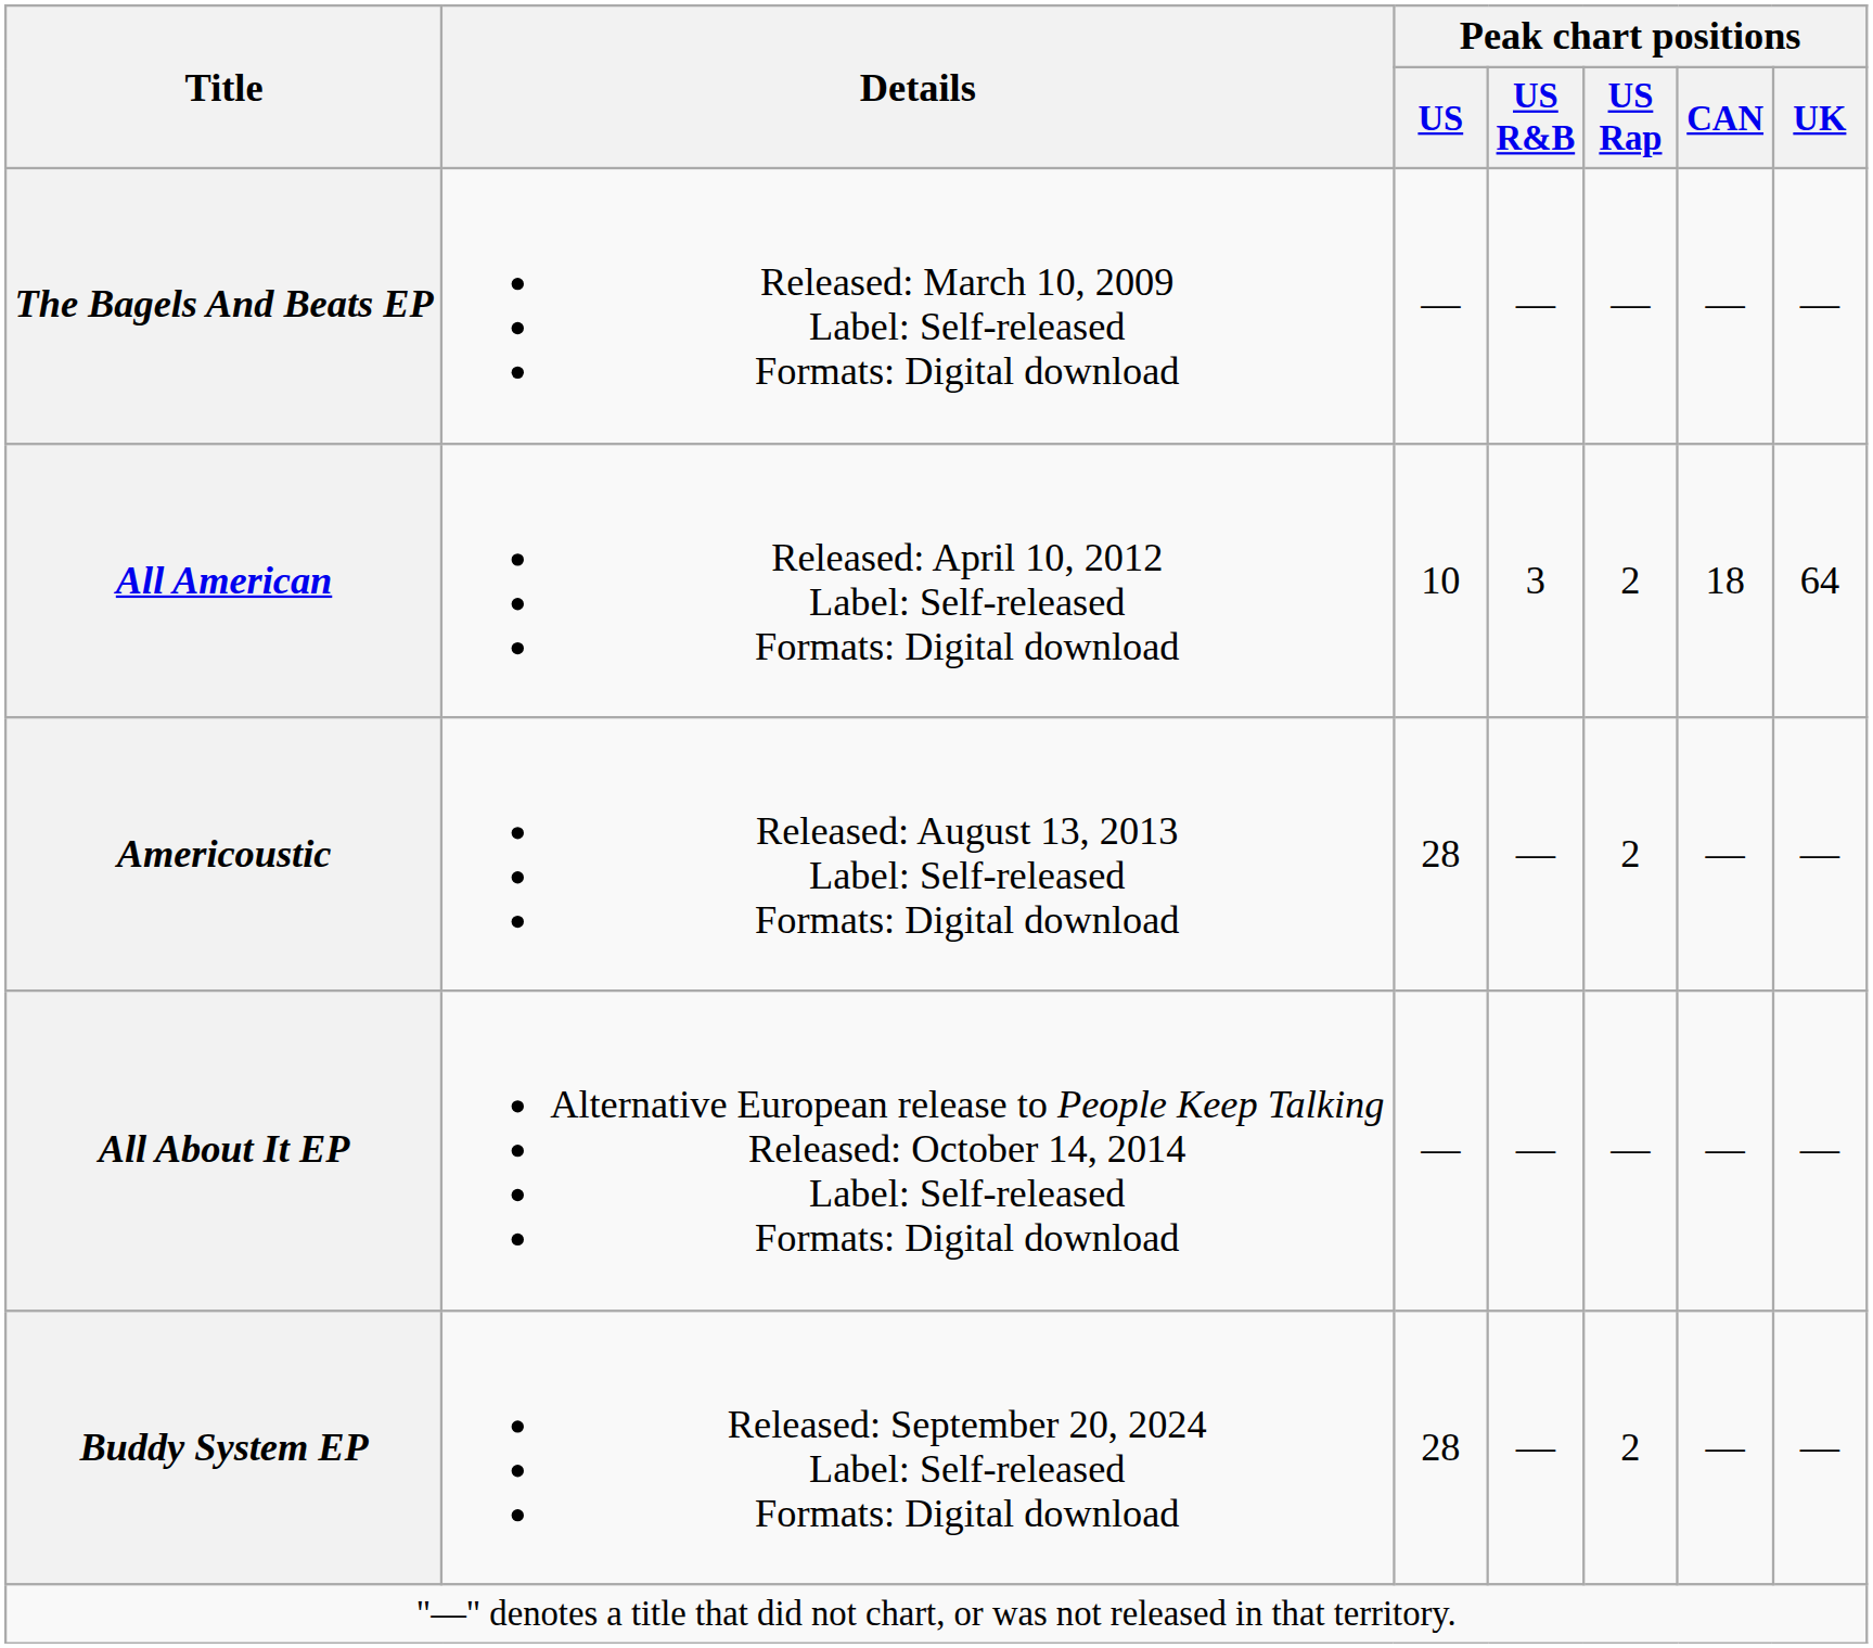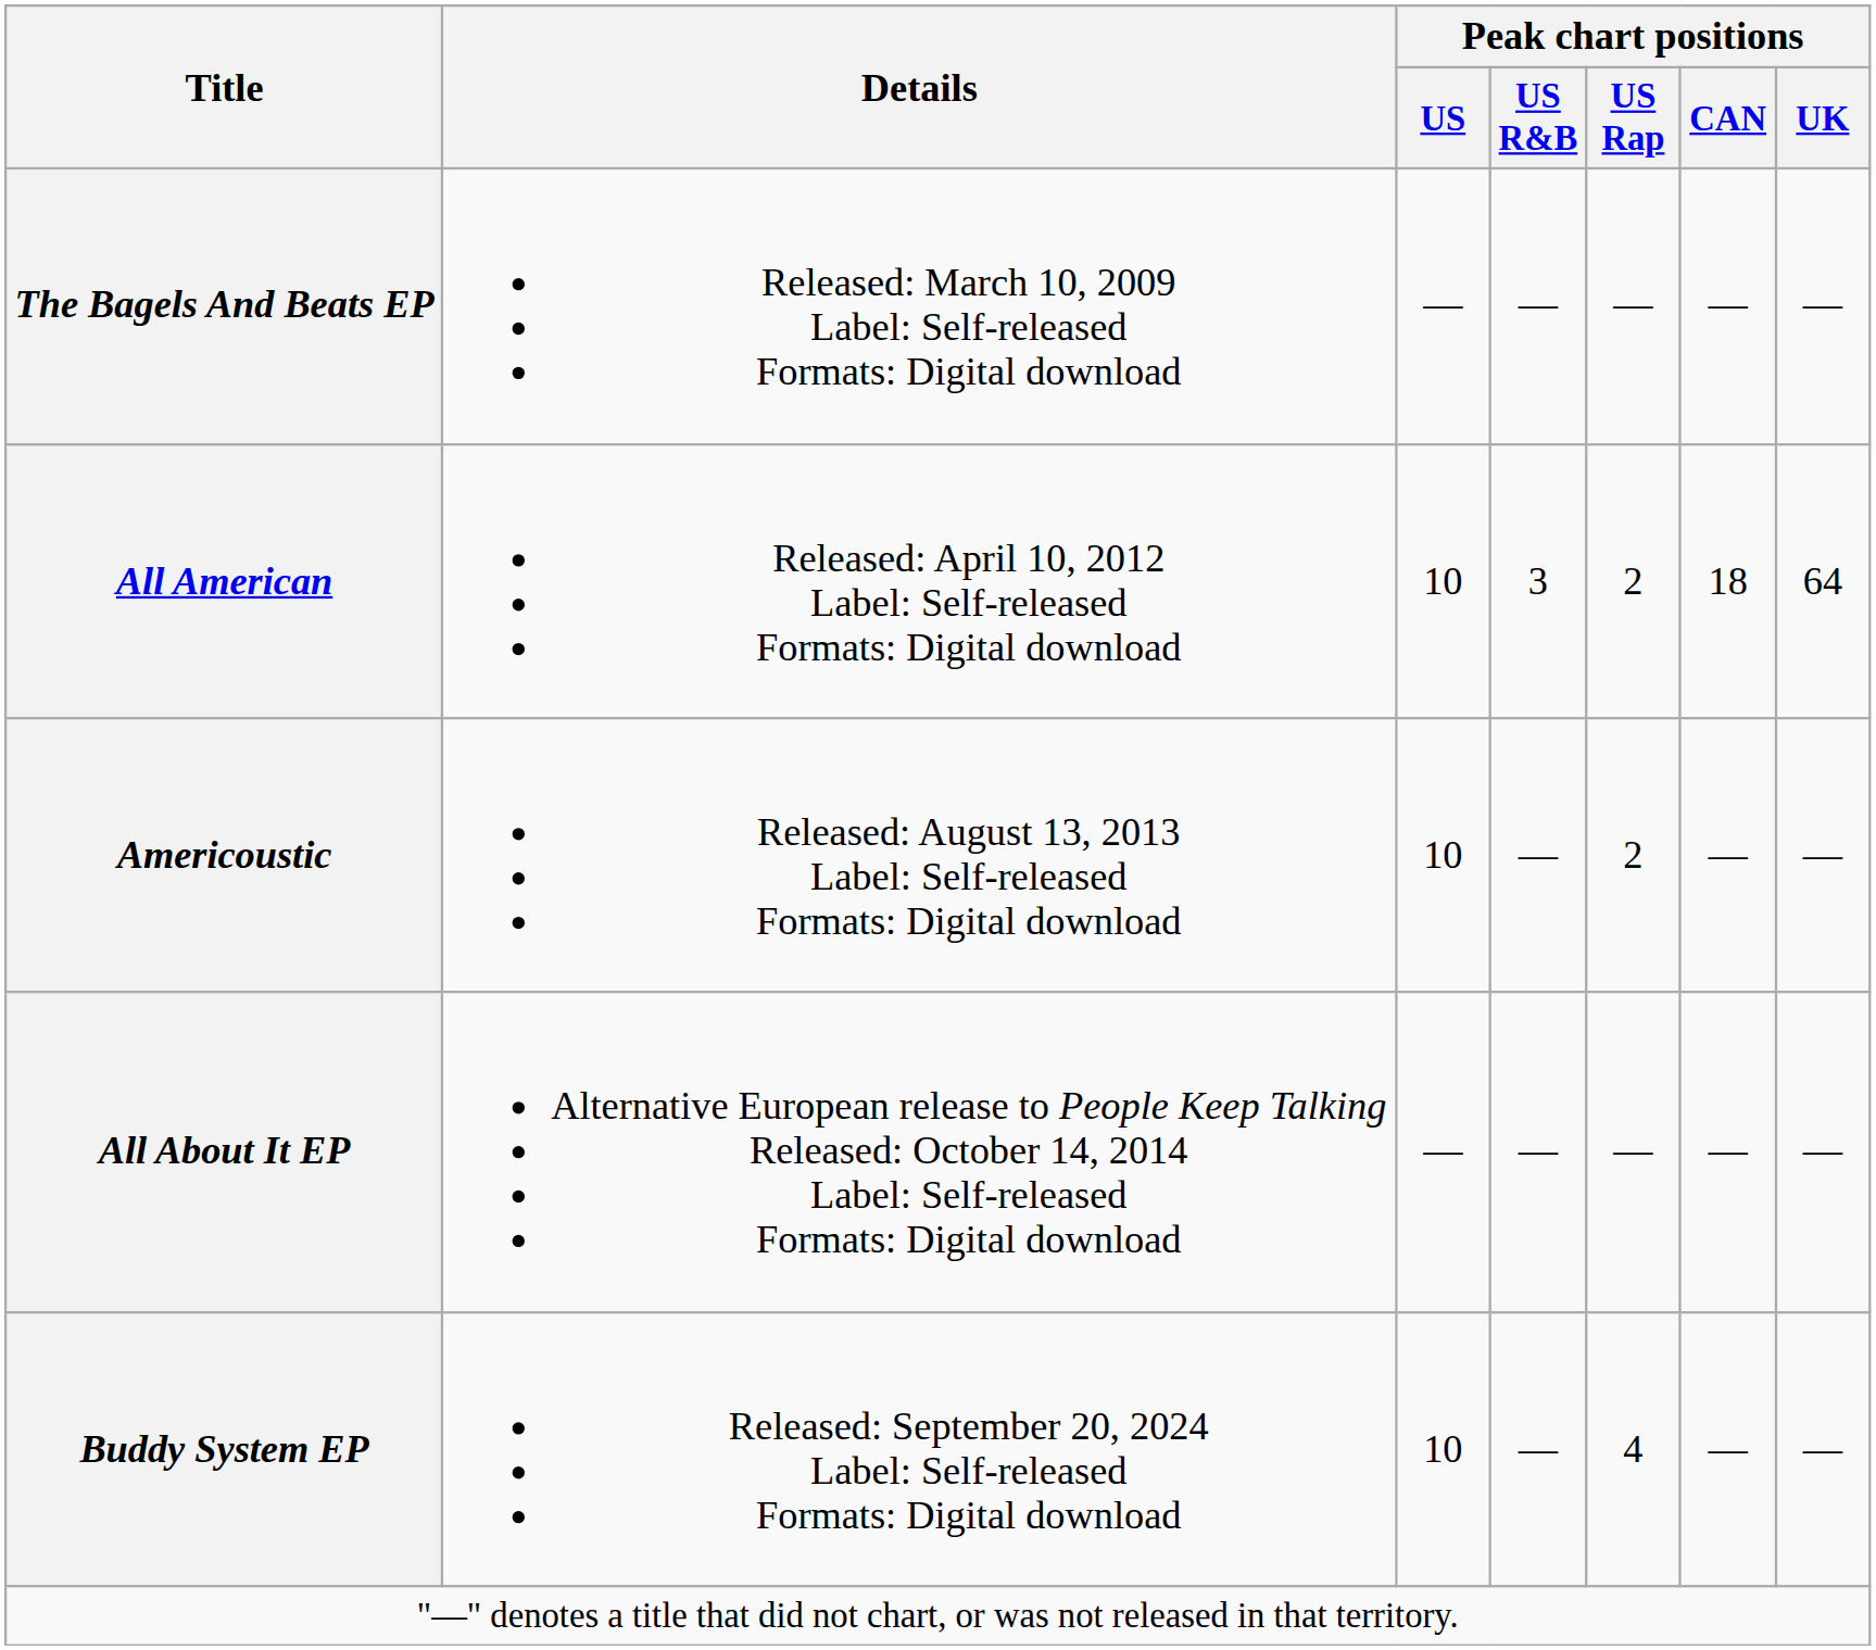Americoustic | Peak chart positions / US: 28 -> 10
Buddy System EP | Peak chart positions / US: 28 -> 10
Buddy System EP | Peak chart positions / US Rap: 2 -> 4
